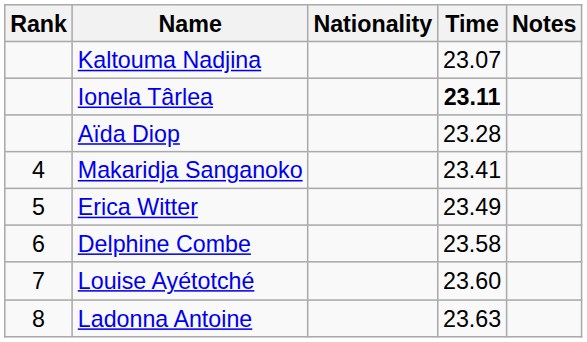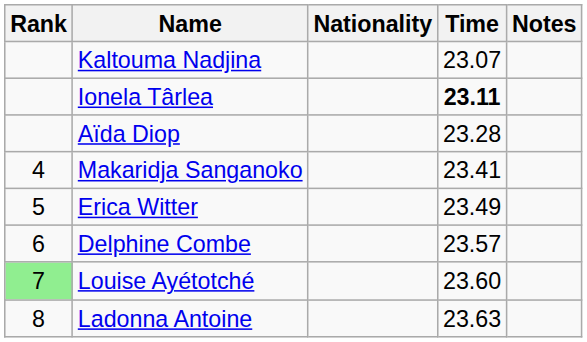Delphine Combe | Time: 23.58 -> 23.57
Louise Ayétotché | Rank: no background -> lightgreen background
